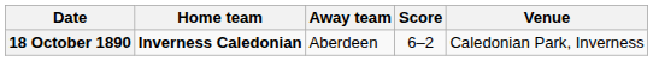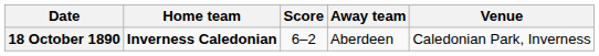columns swapped: Score <-> Away team
